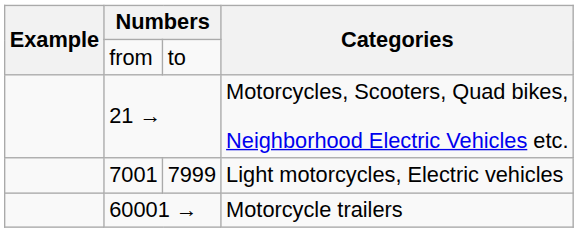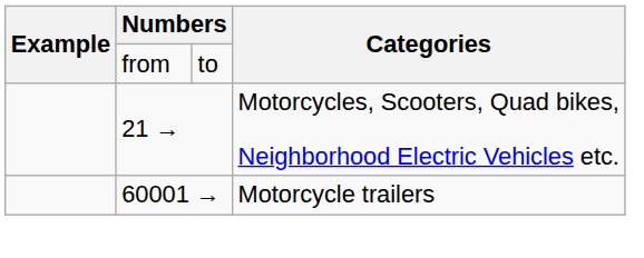- row: 7001 | 7999 | Light motorcycles, Electric vehicles
